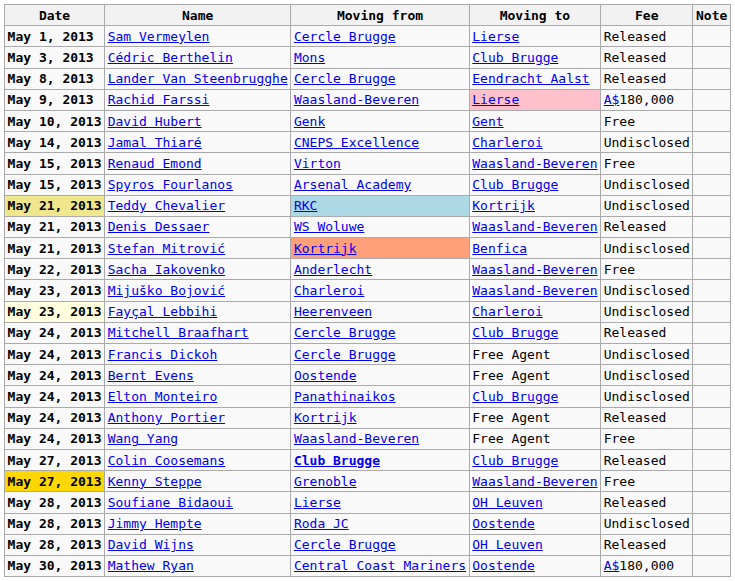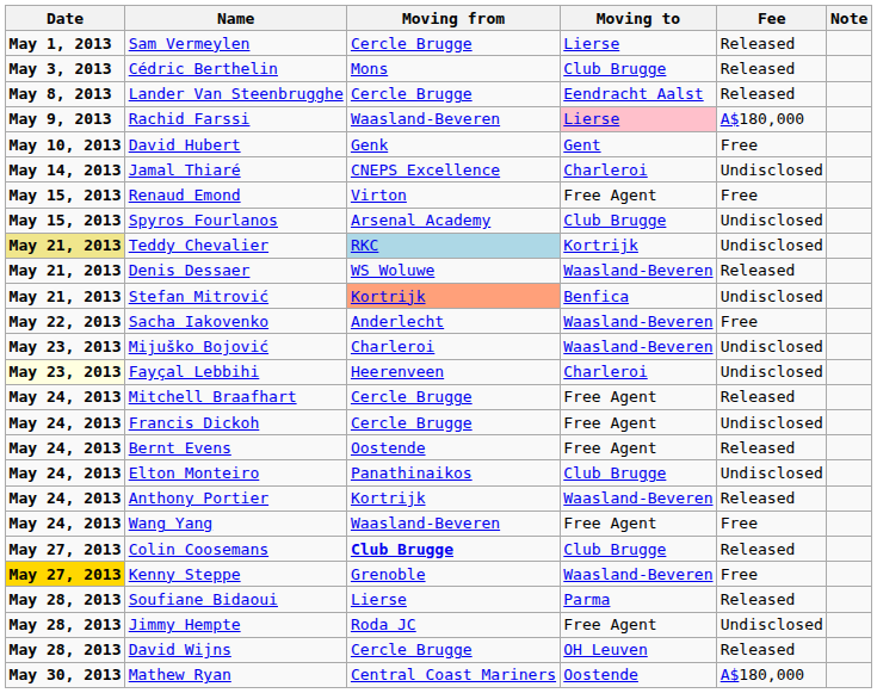Renaud Emond | Moving to: Waasland-Beveren -> Free Agent
Mitchell Braafhart | Moving to: Club Brugge -> Free Agent
Bernt Evens | Fee: Undisclosed -> Released
Anthony Portier | Moving to: Free Agent -> Waasland-Beveren
Soufiane Bidaoui | Moving to: OH Leuven -> Parma
Jimmy Hempte | Moving to: Oostende -> Free Agent
